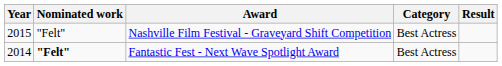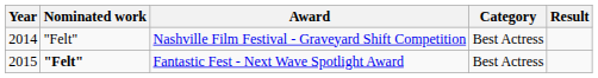Nashville Film Festival - Graveyard Shift Competition | Year: 2015 -> 2014
Fantastic Fest - Next Wave Spotlight Award | Year: 2014 -> 2015
